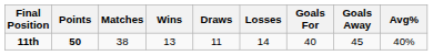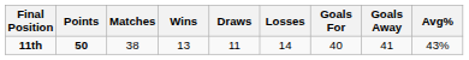11th | Goals Away: 45 -> 41
11th | Avg%: 40% -> 43%
